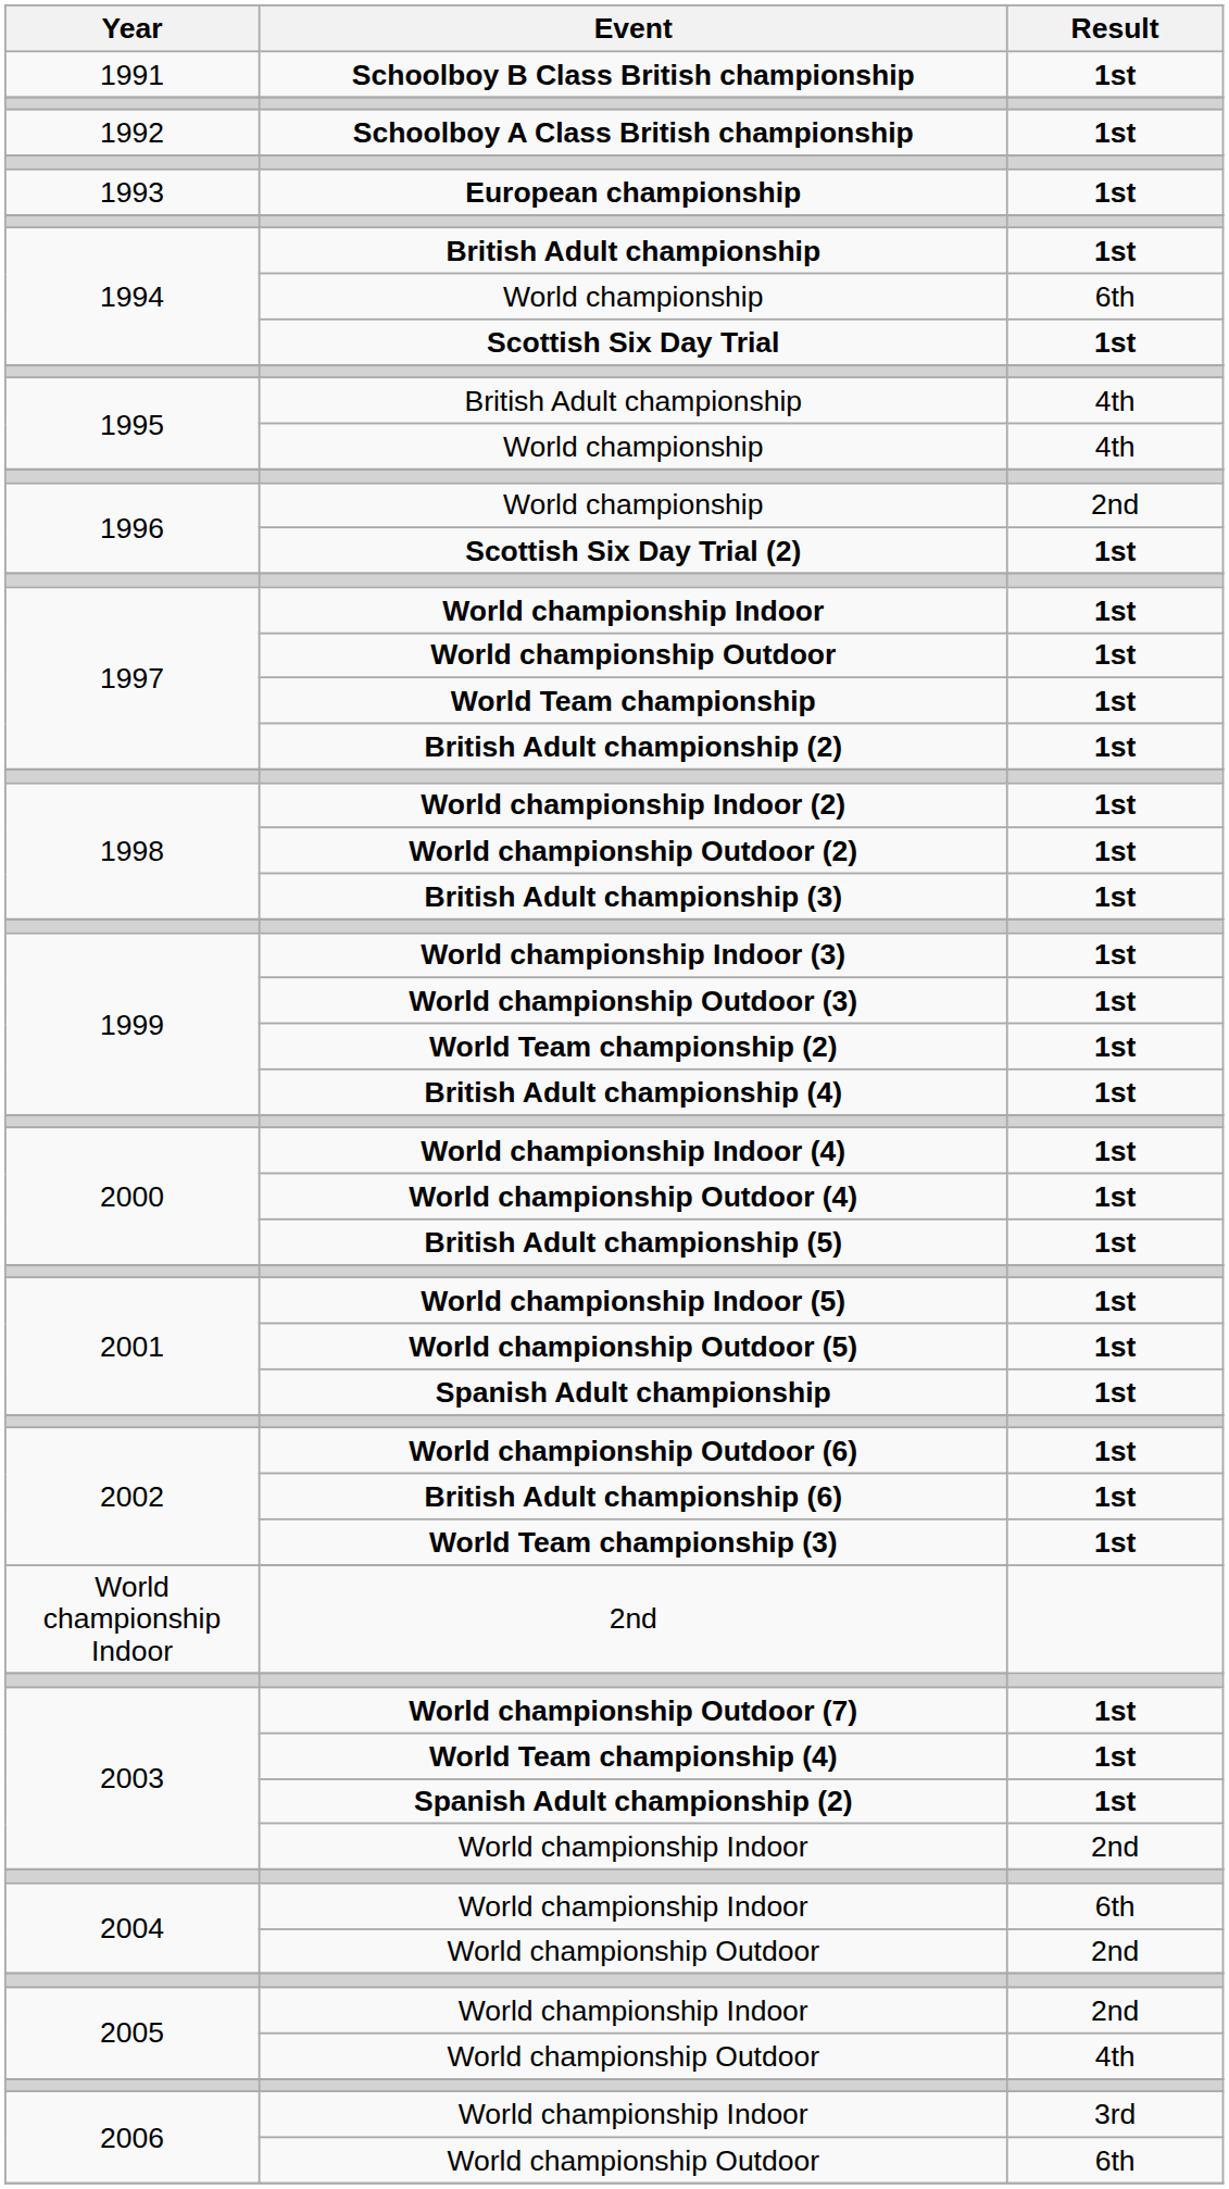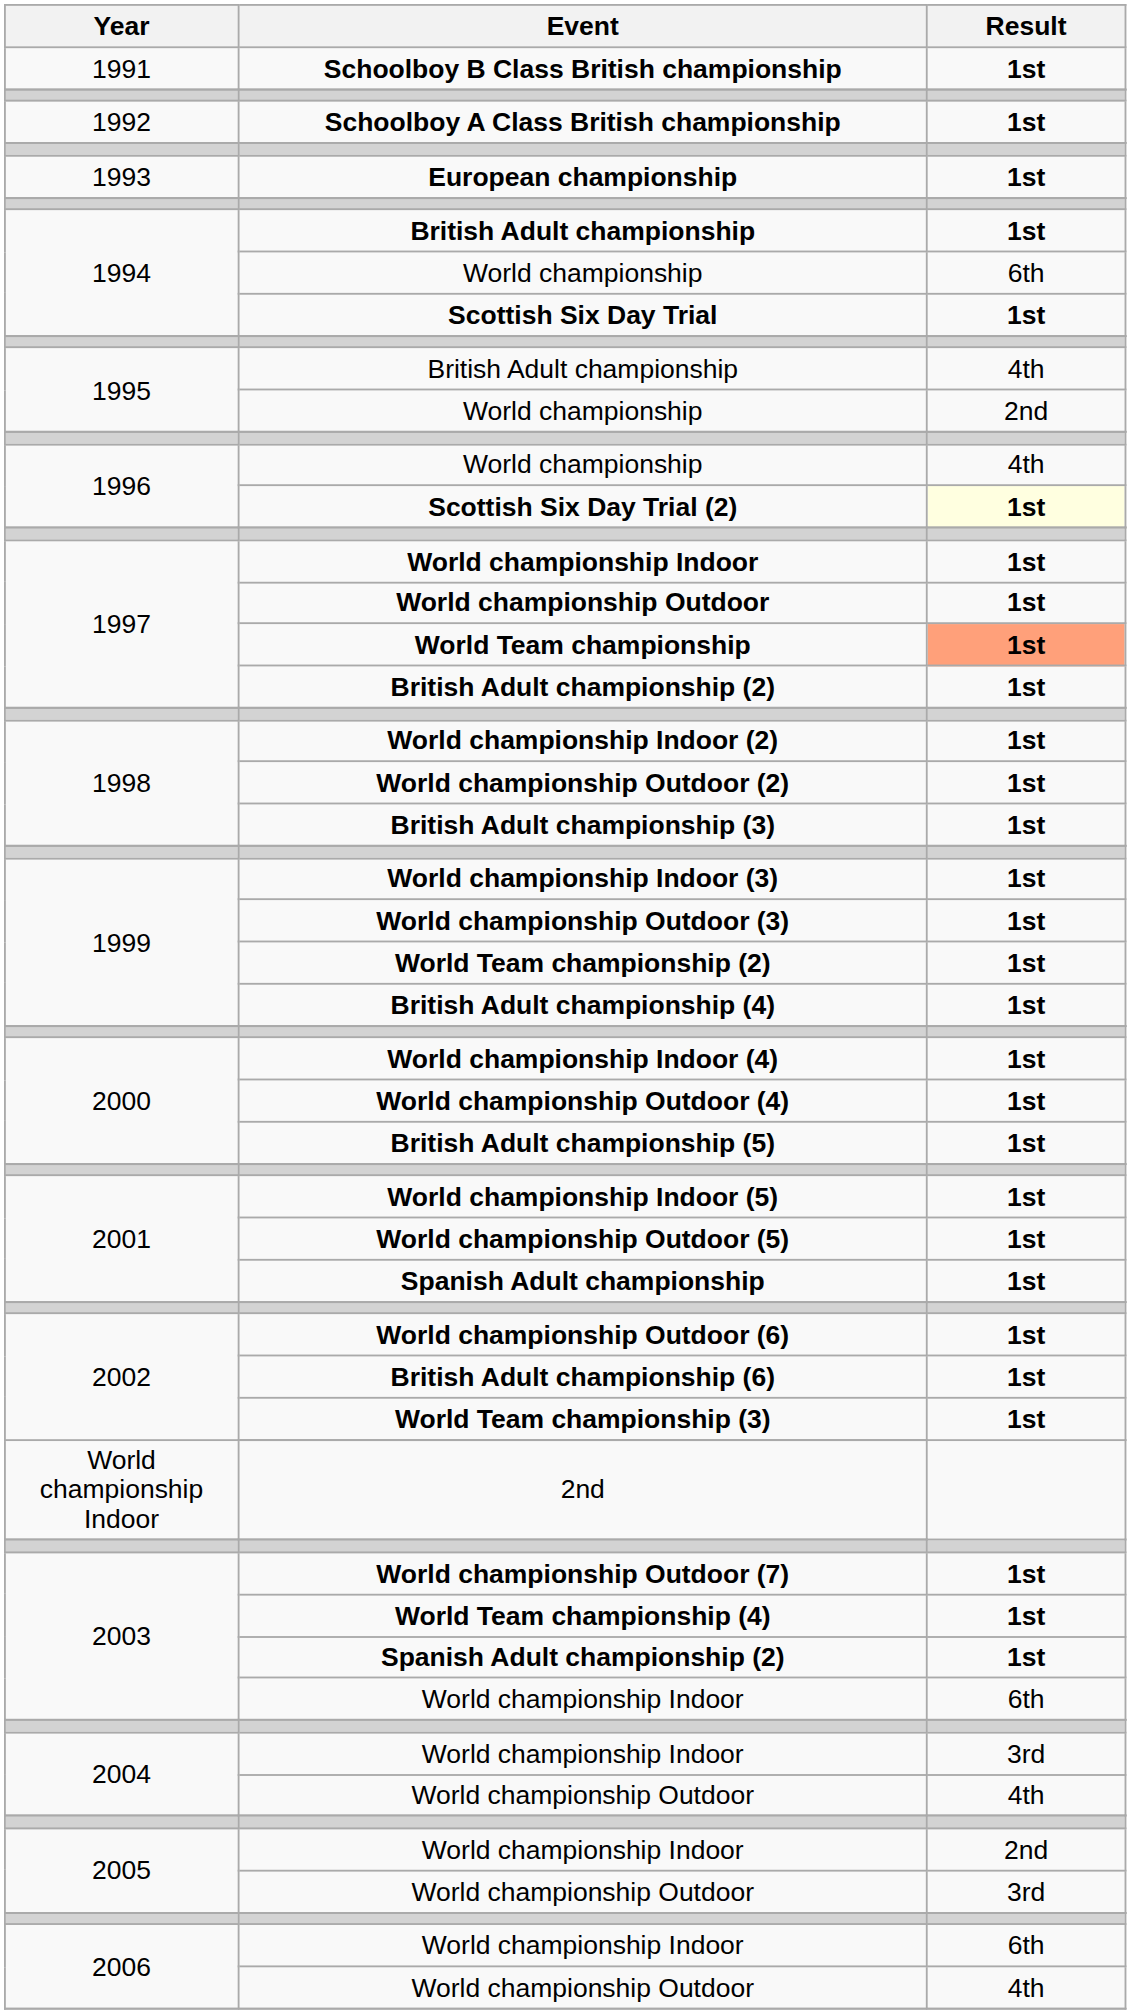1995 / World championship | Result: 4th -> 2nd
1996 / World championship | Result: 2nd -> 4th
Scottish Six Day Trial (2) | Result: no background -> lightyellow background
World Team championship | Result: no background -> lightsalmon background
2003 / World championship Indoor | Result: 2nd -> 6th
2004 / World championship Indoor | Result: 6th -> 3rd
2004 / World championship Outdoor | Result: 2nd -> 4th
2005 / World championship Outdoor | Result: 4th -> 3rd
2006 / World championship Indoor | Result: 3rd -> 6th
2006 / World championship Outdoor | Result: 6th -> 4th
